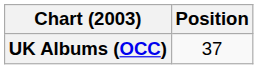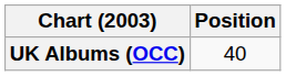UK Albums (OCC) | Position: 37 -> 40
